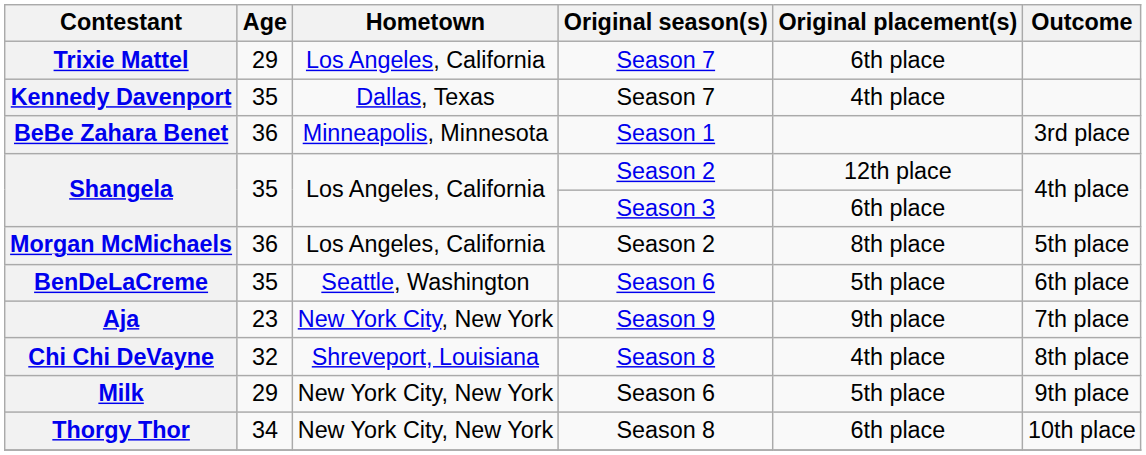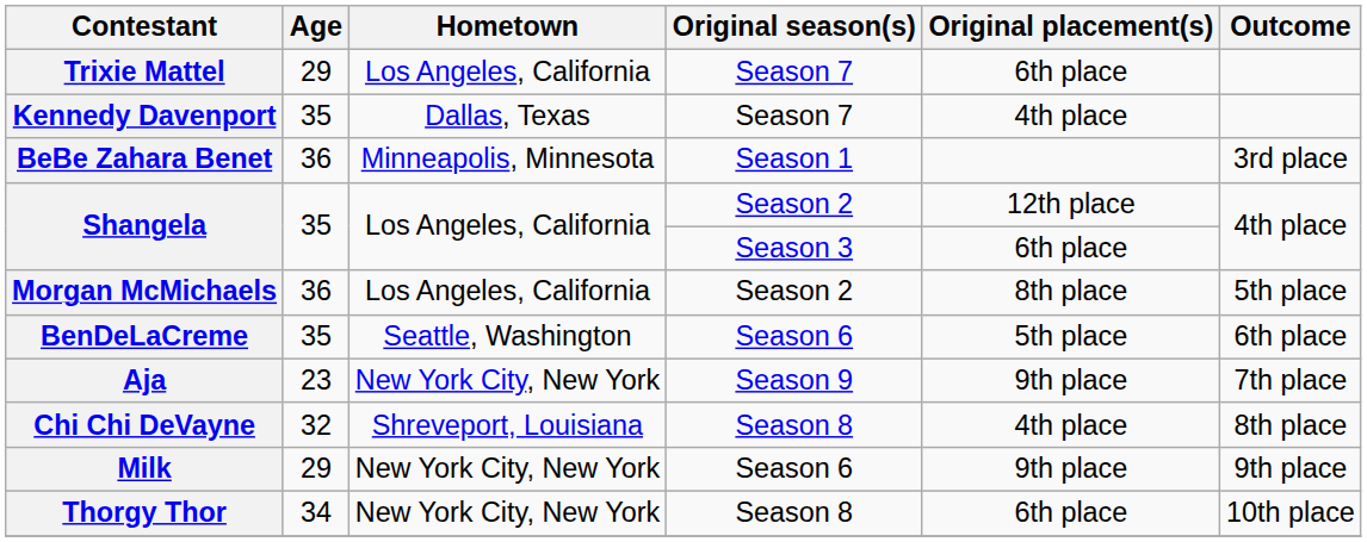Milk | Original placement(s): 5th place -> 9th place
